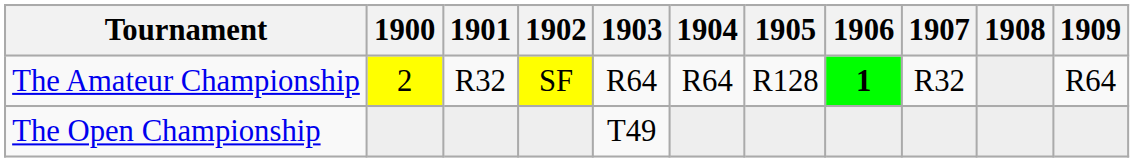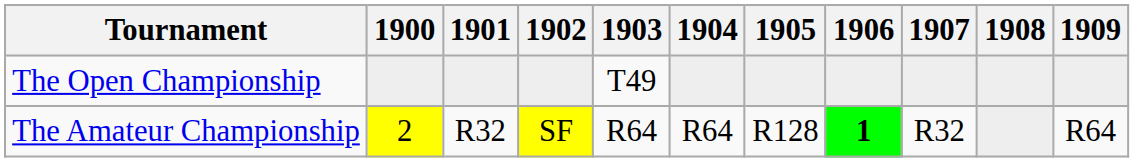rows swapped: The Open Championship <-> The Amateur Championship
